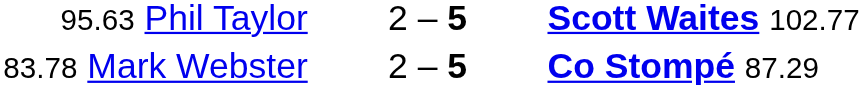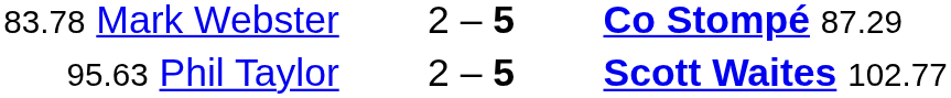rows swapped: 83.78 Mark Webster <-> 95.63 Phil Taylor
